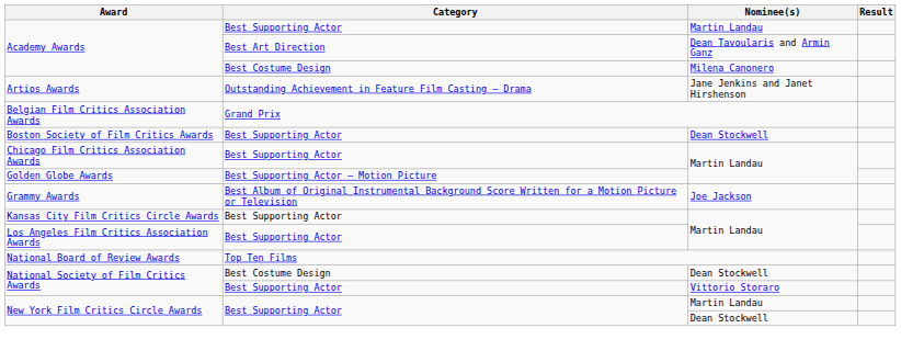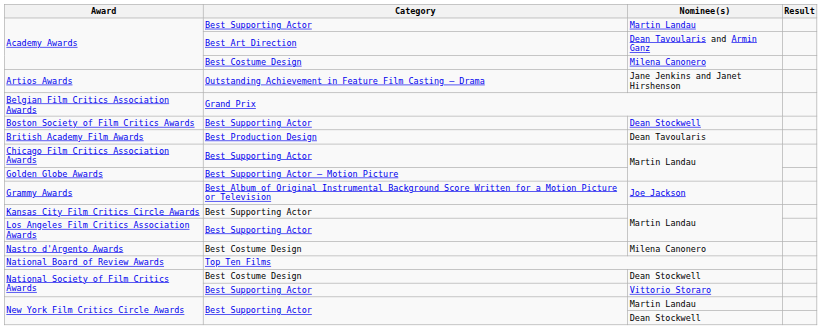+ row: British Academy Film Awards | Best Production Design | Dean Tavoularis
+ row: Nastro d'Argento Awards | Best Costume Design | Milena Canonero
